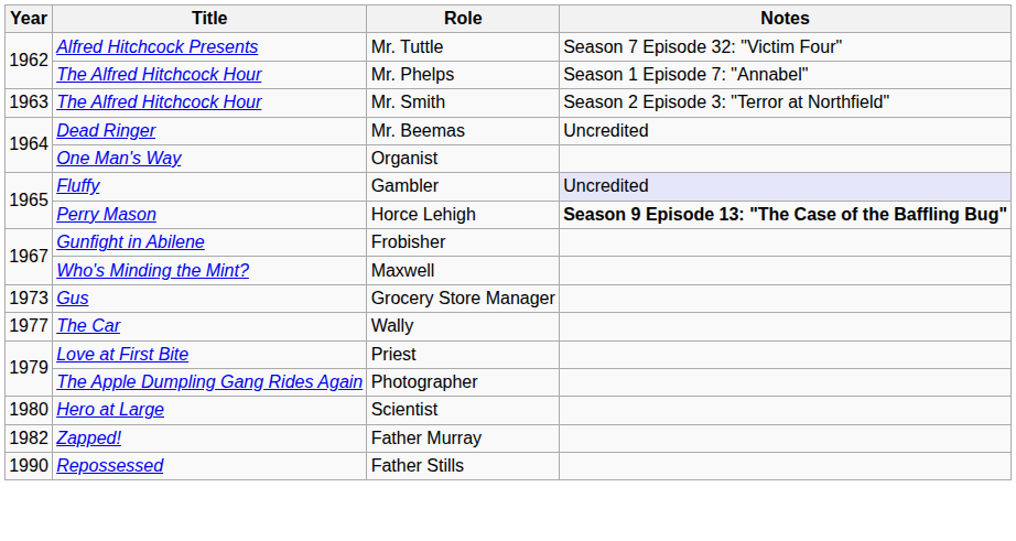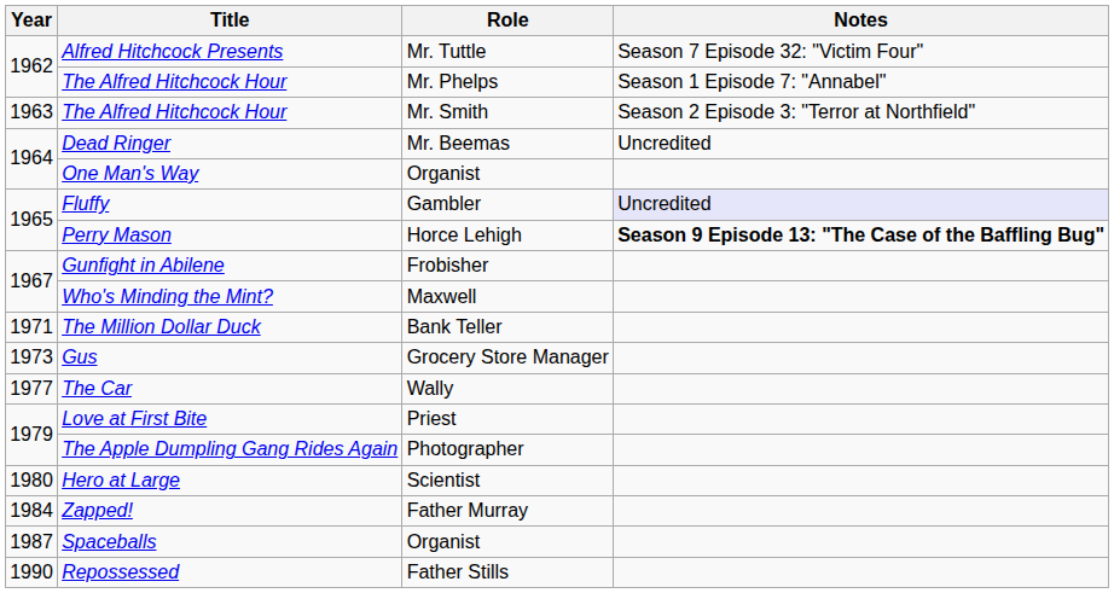+ row: 1971 | The Million Dollar Duck | Bank Teller
Zapped! | Year: 1982 -> 1984
+ row: 1987 | Spaceballs | Organist
